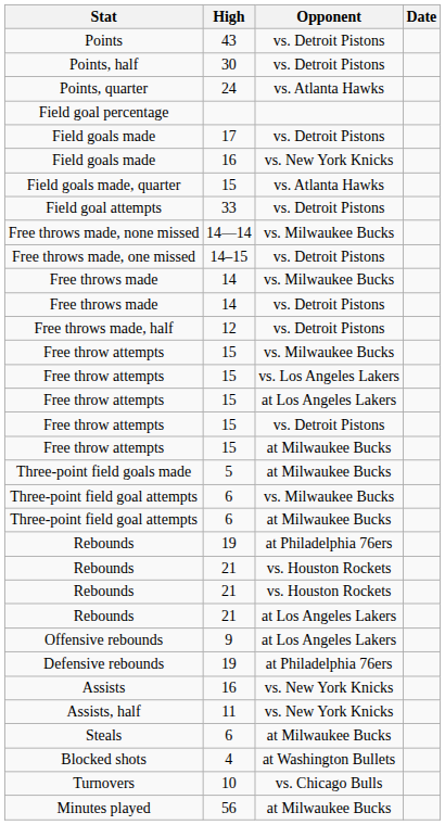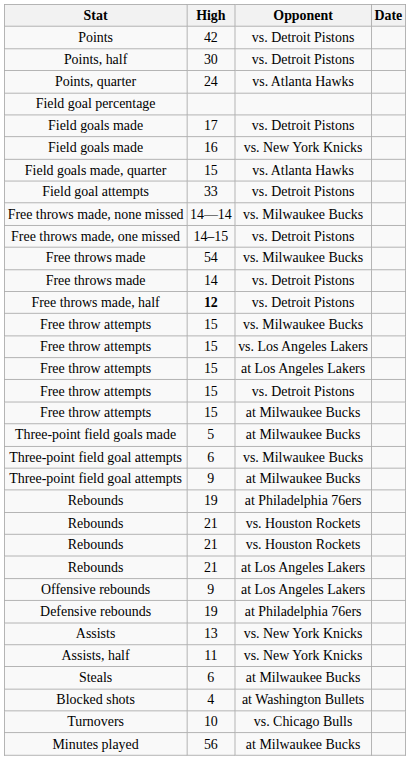Points | High: 43 -> 42
Free throws made / vs. Milwaukee Bucks | High: 14 -> 54
Free throws made, half | High: normal -> bold
Three-point field goal attempts / at Milwaukee Bucks | High: 6 -> 9
Assists | High: 16 -> 13
